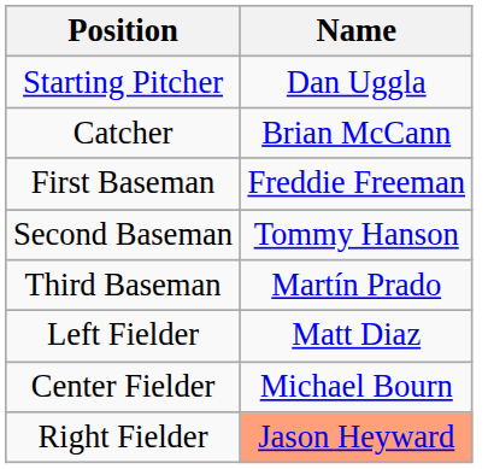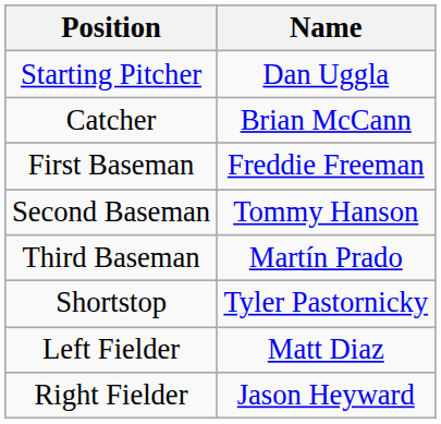+ row: Shortstop | Tyler Pastornicky
- row: Center Fielder | Michael Bourn
Right Fielder | Name: lightsalmon background -> no background
